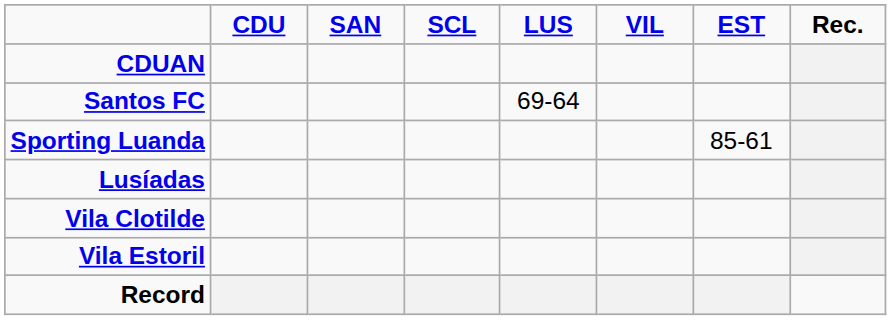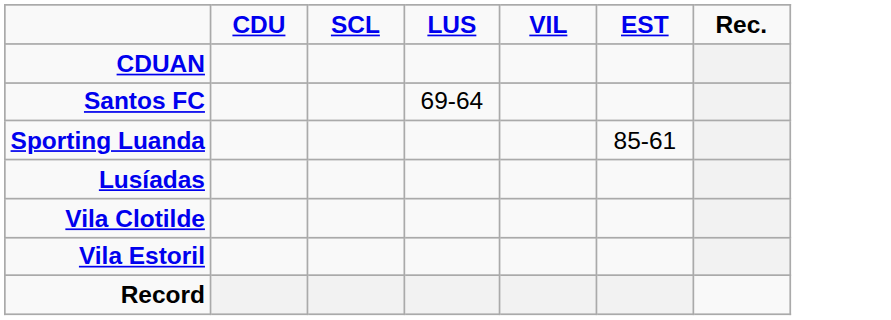- column: SAN
